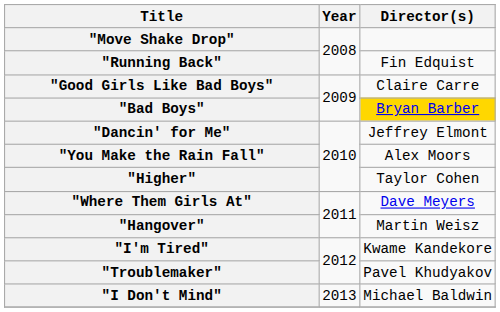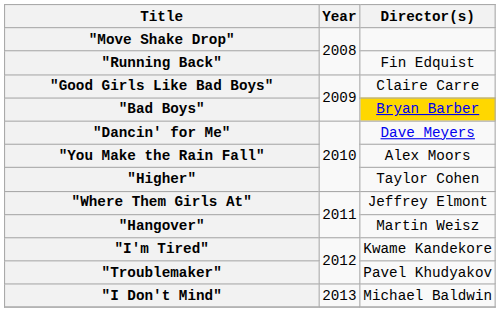"Dancin' for Me" | Director(s): Jeffrey Elmont -> Dave Meyers
"Where Them Girls At" | Director(s): Dave Meyers -> Jeffrey Elmont
